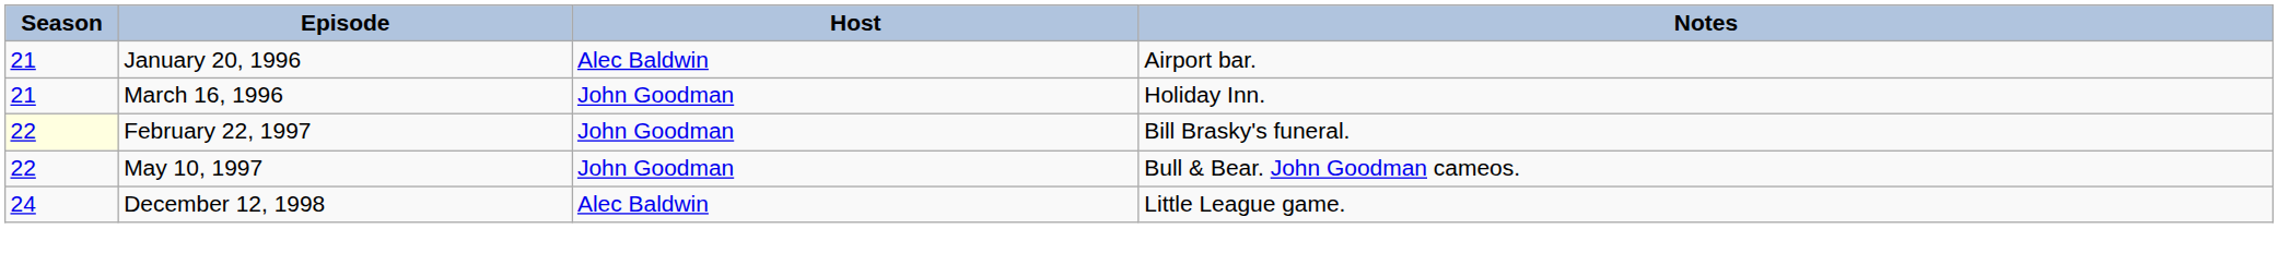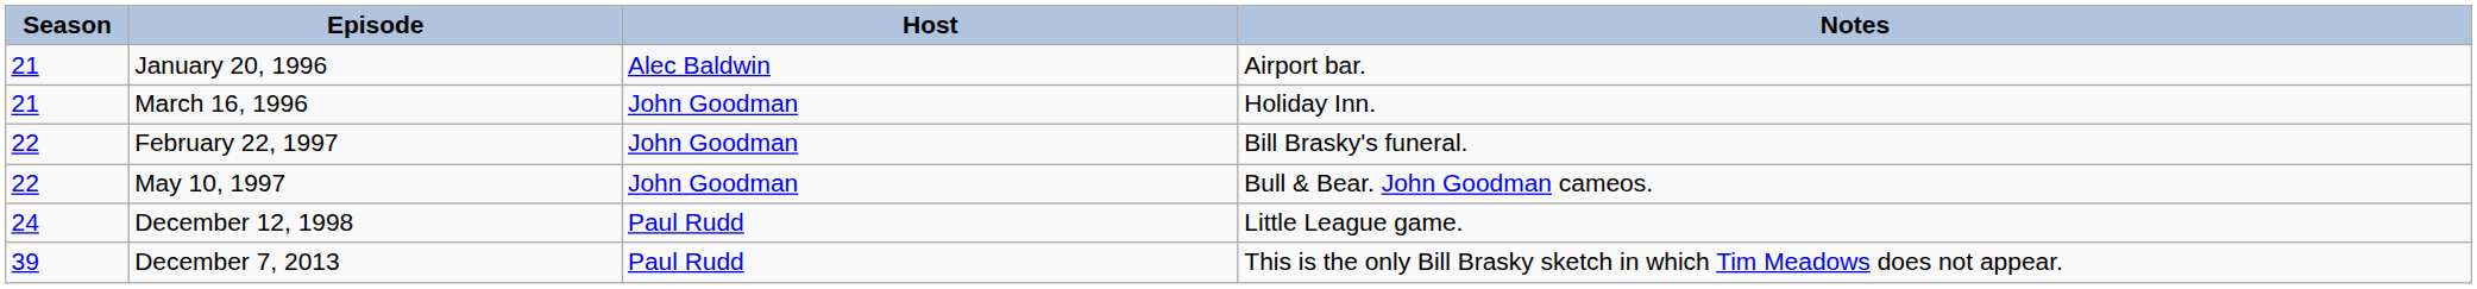February 22, 1997 | Season: lightyellow background -> no background
December 12, 1998 | Host: Alec Baldwin -> Paul Rudd
+ row: 39 | December 7, 2013 | Paul Rudd | This is the only Bill Brasky sketch in which Tim Meadows does not appear.
